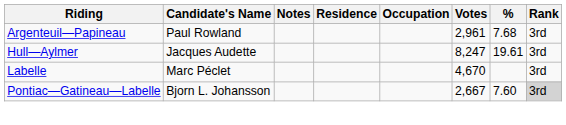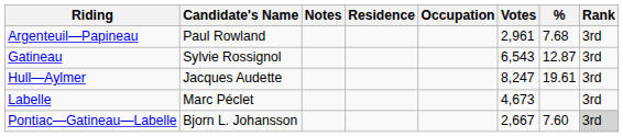+ row: Gatineau | Sylvie Rossignol | 6,543 | 12.87 | 3rd
Labelle | Votes: 4,670 -> 4,673
